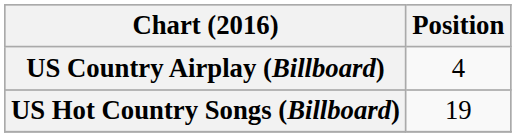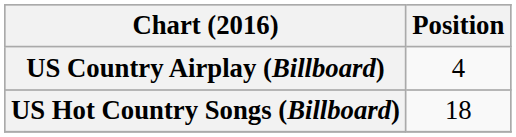US Hot Country Songs (Billboard) | Position: 19 -> 18
